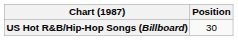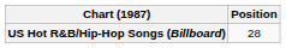US Hot R&B/Hip-Hop Songs (Billboard) | Position: 30 -> 28
